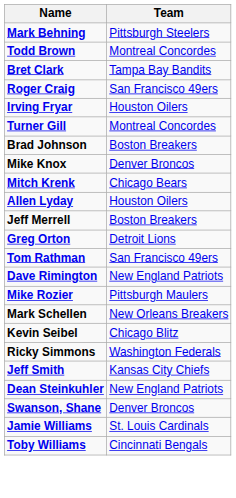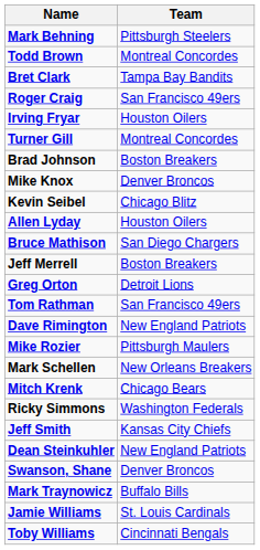rows swapped: Mitch Krenk <-> Kevin Seibel
+ row: Bruce Mathison | San Diego Chargers
+ row: Mark Traynowicz | Buffalo Bills
